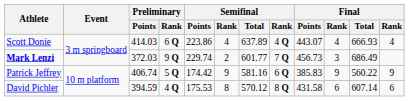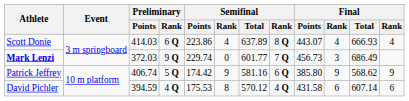Scott Donie | column 8: 4 Q -> 8 Q
Mark Lenzi | column 6: 2 -> 0
Patrick Jeffrey | Final / Points: 385.83 -> 385.80
Patrick Jeffrey | Final / Total: 560.22 -> 568.62
David Pichler | column 8: 8 Q -> 4 Q
